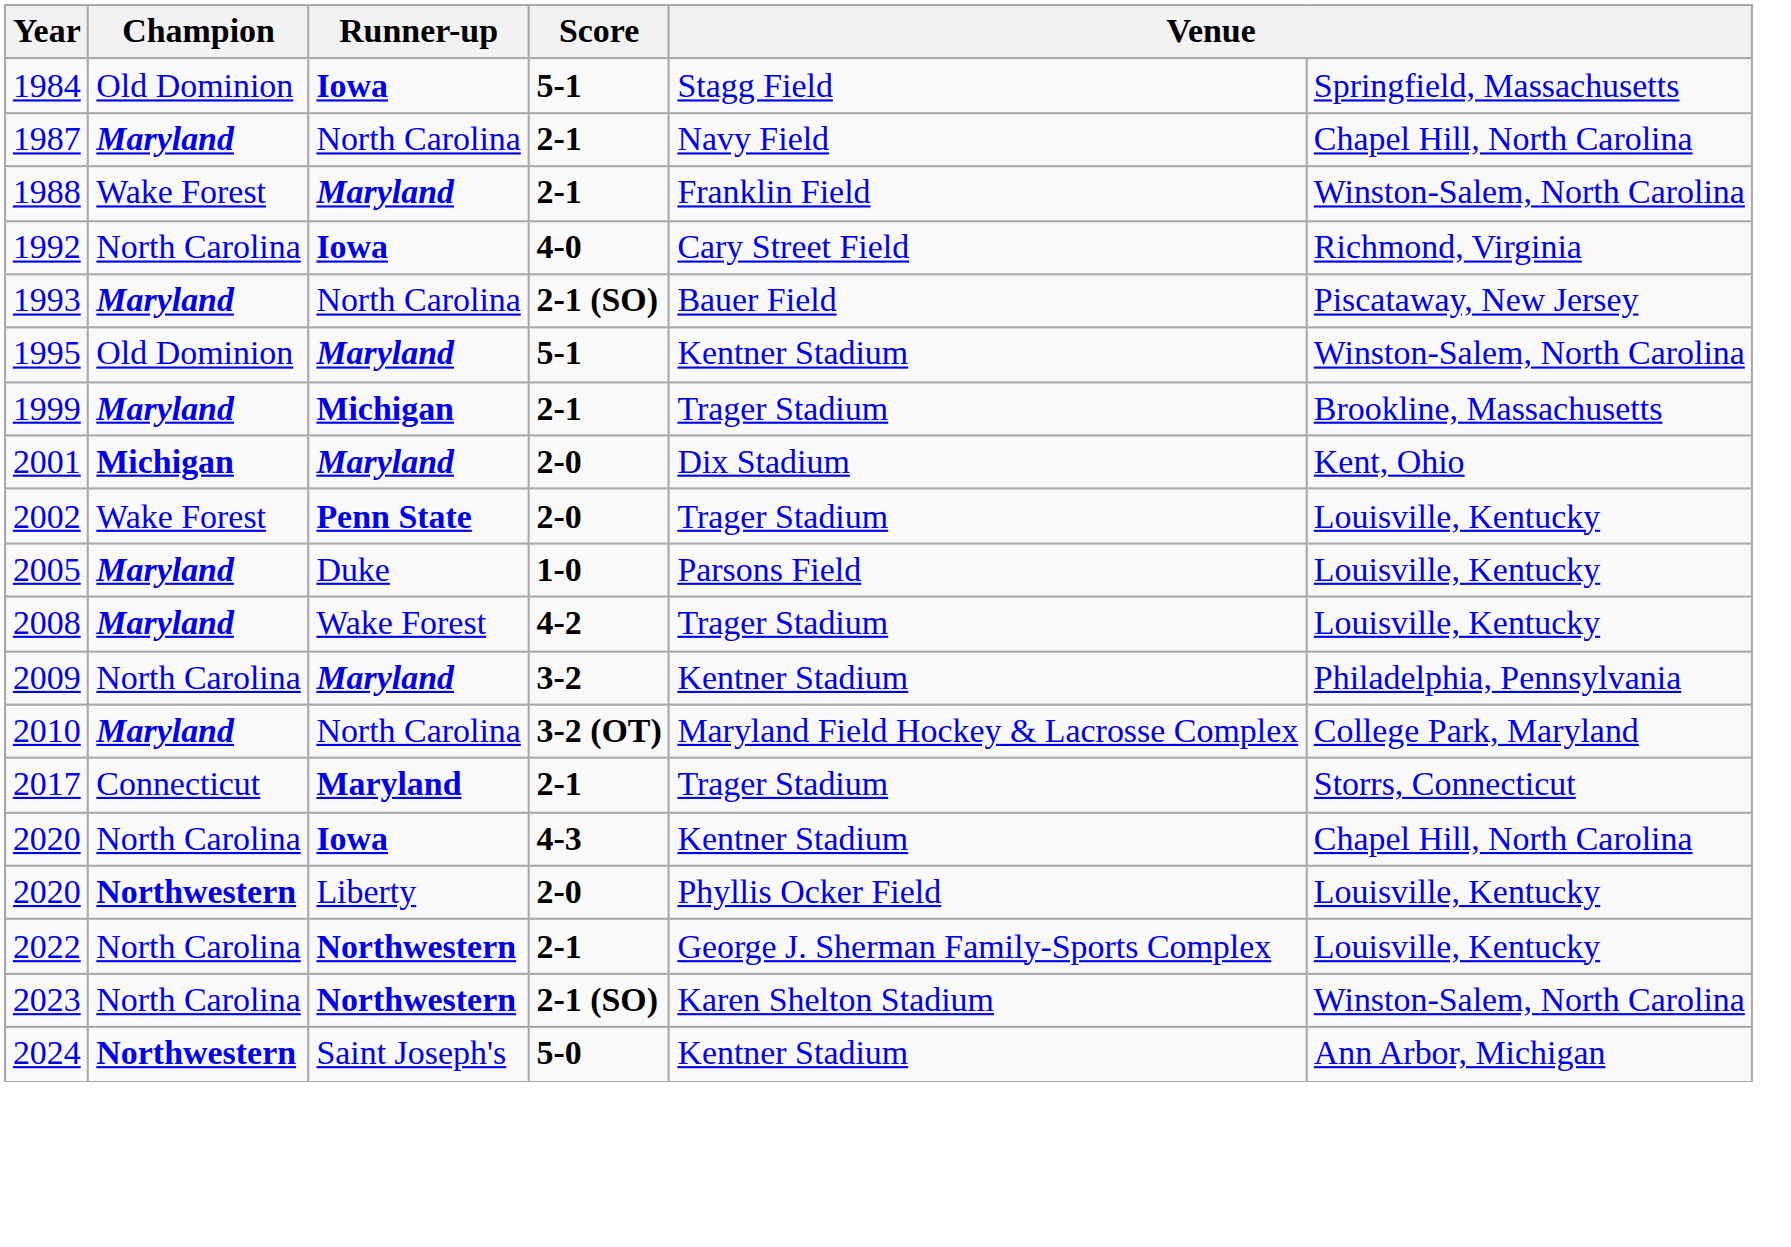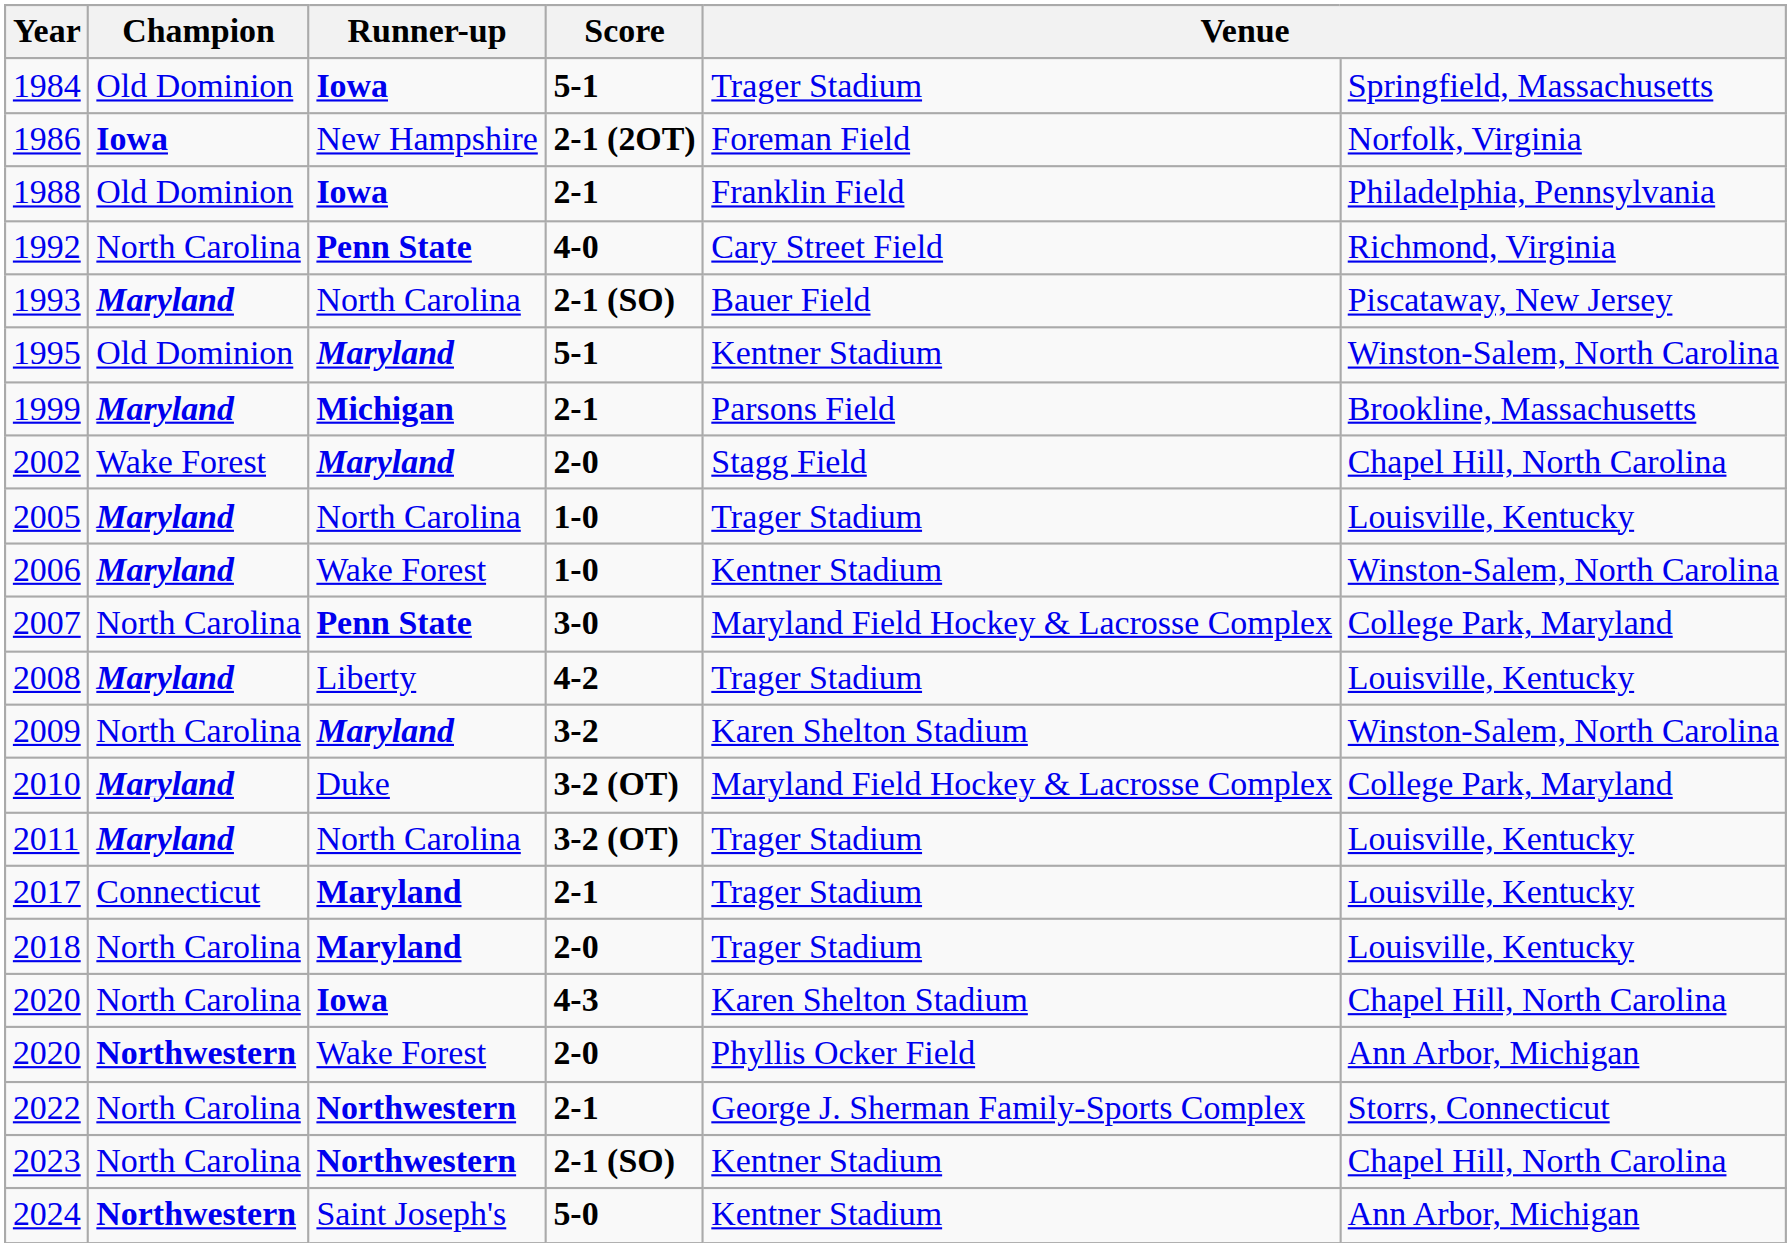1984 | column 5: Stagg Field -> Trager Stadium
+ row: 1986 | Iowa | New Hampshire | 2-1 (2OT) | Foreman Field | Norfolk, Virginia
- row: 1987 | Maryland | North Carolina | 2-1 | Navy Field | Chapel Hill, North Carolina
1988 | Champion: Wake Forest -> Old Dominion
1988 | Runner-up: Maryland -> Iowa
1988 | column 6: Winston-Salem, North Carolina -> Philadelphia, Pennsylvania
1992 | Runner-up: Iowa -> Penn State
1999 | column 5: Trager Stadium -> Parsons Field
- row: 2001 | Michigan | Maryland | 2-0 | Dix Stadium | Kent, Ohio
2002 | Runner-up: Penn State -> Maryland
2002 | column 5: Trager Stadium -> Stagg Field
2002 | column 6: Louisville, Kentucky -> Chapel Hill, North Carolina
2005 | Runner-up: Duke -> North Carolina
2005 | column 5: Parsons Field -> Trager Stadium
+ row: 2006 | Maryland | Wake Forest | 1-0 | Kentner Stadium | Winston-Salem, North Carolina
+ row: 2007 | North Carolina | Penn State | 3-0 | Maryland Field Hockey & Lacrosse Complex | College Park, Maryland
2008 | Runner-up: Wake Forest -> Liberty
2009 | column 5: Kentner Stadium -> Karen Shelton Stadium
2009 | column 6: Philadelphia, Pennsylvania -> Winston-Salem, North Carolina
2010 | Runner-up: North Carolina -> Duke
+ row: 2011 | Maryland | North Carolina | 3-2 (OT) | Trager Stadium | Louisville, Kentucky
2017 | column 6: Storrs, Connecticut -> Louisville, Kentucky
+ row: 2018 | North Carolina | Maryland | 2-0 | Trager Stadium | Louisville, Kentucky
2020 / 4-3 | column 5: Kentner Stadium -> Karen Shelton Stadium
2020 / 2-0 | Runner-up: Liberty -> Wake Forest
2020 / 2-0 | column 6: Louisville, Kentucky -> Ann Arbor, Michigan
2022 | column 6: Louisville, Kentucky -> Storrs, Connecticut
2023 | column 5: Karen Shelton Stadium -> Kentner Stadium
2023 | column 6: Winston-Salem, North Carolina -> Chapel Hill, North Carolina
